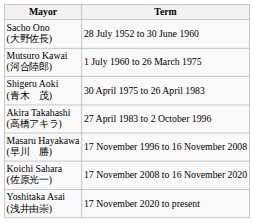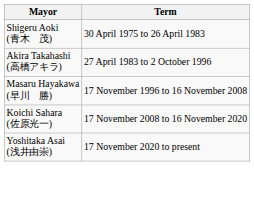- row: Sacho Ono (大野佐長) | 28 July 1952 to 30 June 1960
- row: Mutsuro Kawai (河合陸郎) | 1 July 1960 to 26 March 1975
